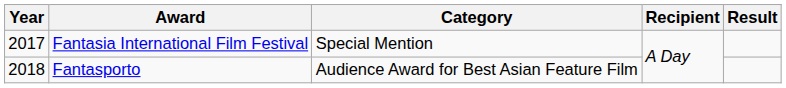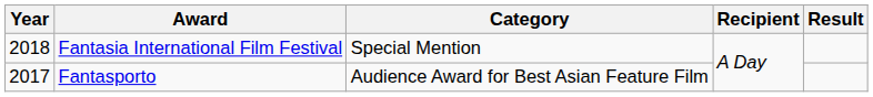Fantasia International Film Festival | Year: 2017 -> 2018
Fantasporto | Year: 2018 -> 2017
